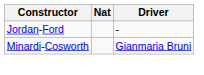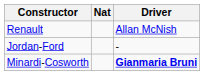+ row: Renault | Allan McNish
Minardi-Cosworth | Driver: normal -> bold
